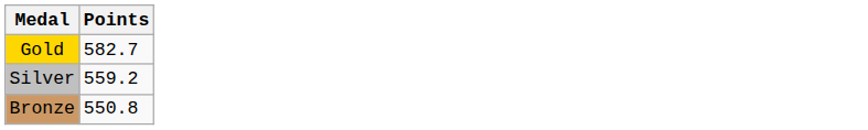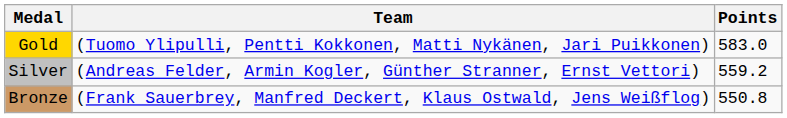+ column: Team | (Tuomo Ylipulli, Pentti Kokkonen, Matti Nykänen, Jari Puikkonen) | (Andreas Felder, Armin Kogler, Günther Stranner, Ernst Vettori) | (Frank Sauerbrey, Manfred Deckert, Klaus Ostwald, Jens Weißflog)
Gold | Points: 582.7 -> 583.0
